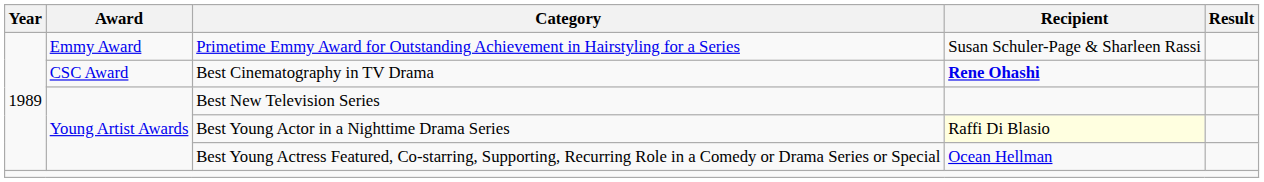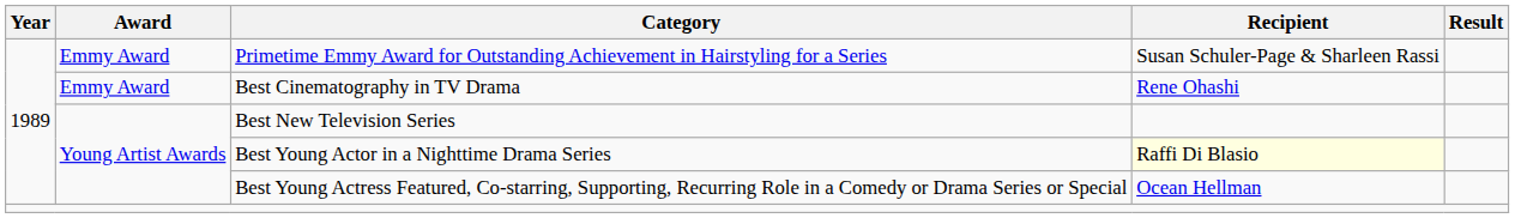Best Cinematography in TV Drama | Award: CSC Award -> Emmy Award
Best Cinematography in TV Drama | Recipient: bold -> normal
